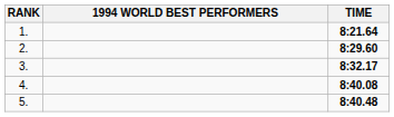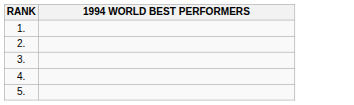- column: TIME | 8:21.64 | 8:29.60 | 8:32.17 | 8:40.08 | 8:40.48
